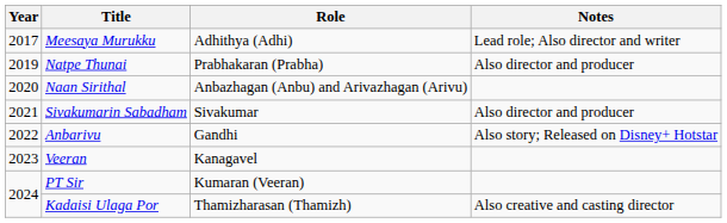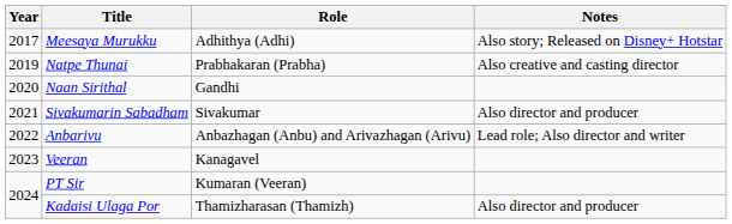Meesaya Murukku | Notes: Lead role; Also director and writer -> Also story; Released on Disney+ Hotstar
Natpe Thunai | Notes: Also director and producer -> Also creative and casting director
Naan Sirithal | Role: Anbazhagan (Anbu) and Arivazhagan (Arivu) -> Gandhi
Anbarivu | Role: Gandhi -> Anbazhagan (Anbu) and Arivazhagan (Arivu)
Anbarivu | Notes: Also story; Released on Disney+ Hotstar -> Lead role; Also director and writer
Kadaisi Ulaga Por | Notes: Also creative and casting director -> Also director and producer
